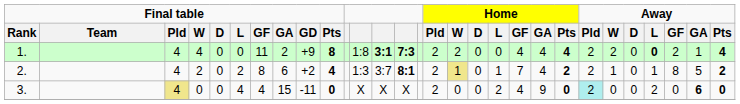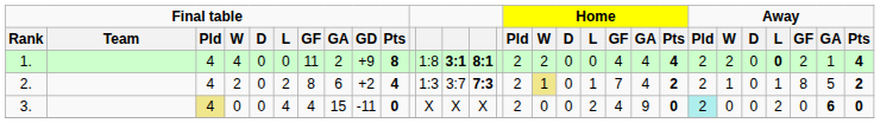1. | column 14: 7:3 -> 8:1
2. | column 14: 8:1 -> 7:3
